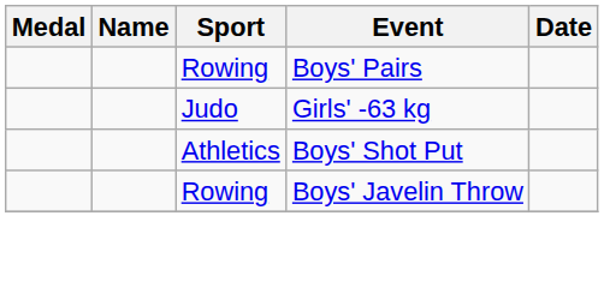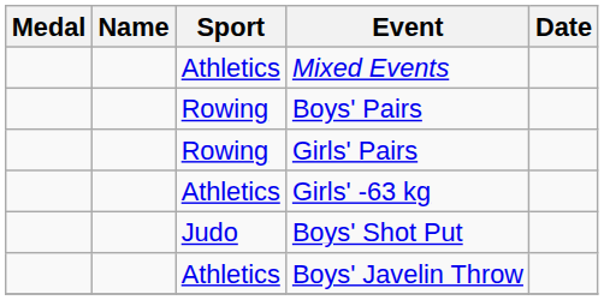+ row: Athletics | Mixed Events
+ row: Rowing | Girls' Pairs
Girls' -63 kg | Sport: Judo -> Athletics
Boys' Shot Put | Sport: Athletics -> Judo
Boys' Javelin Throw | Sport: Rowing -> Athletics
